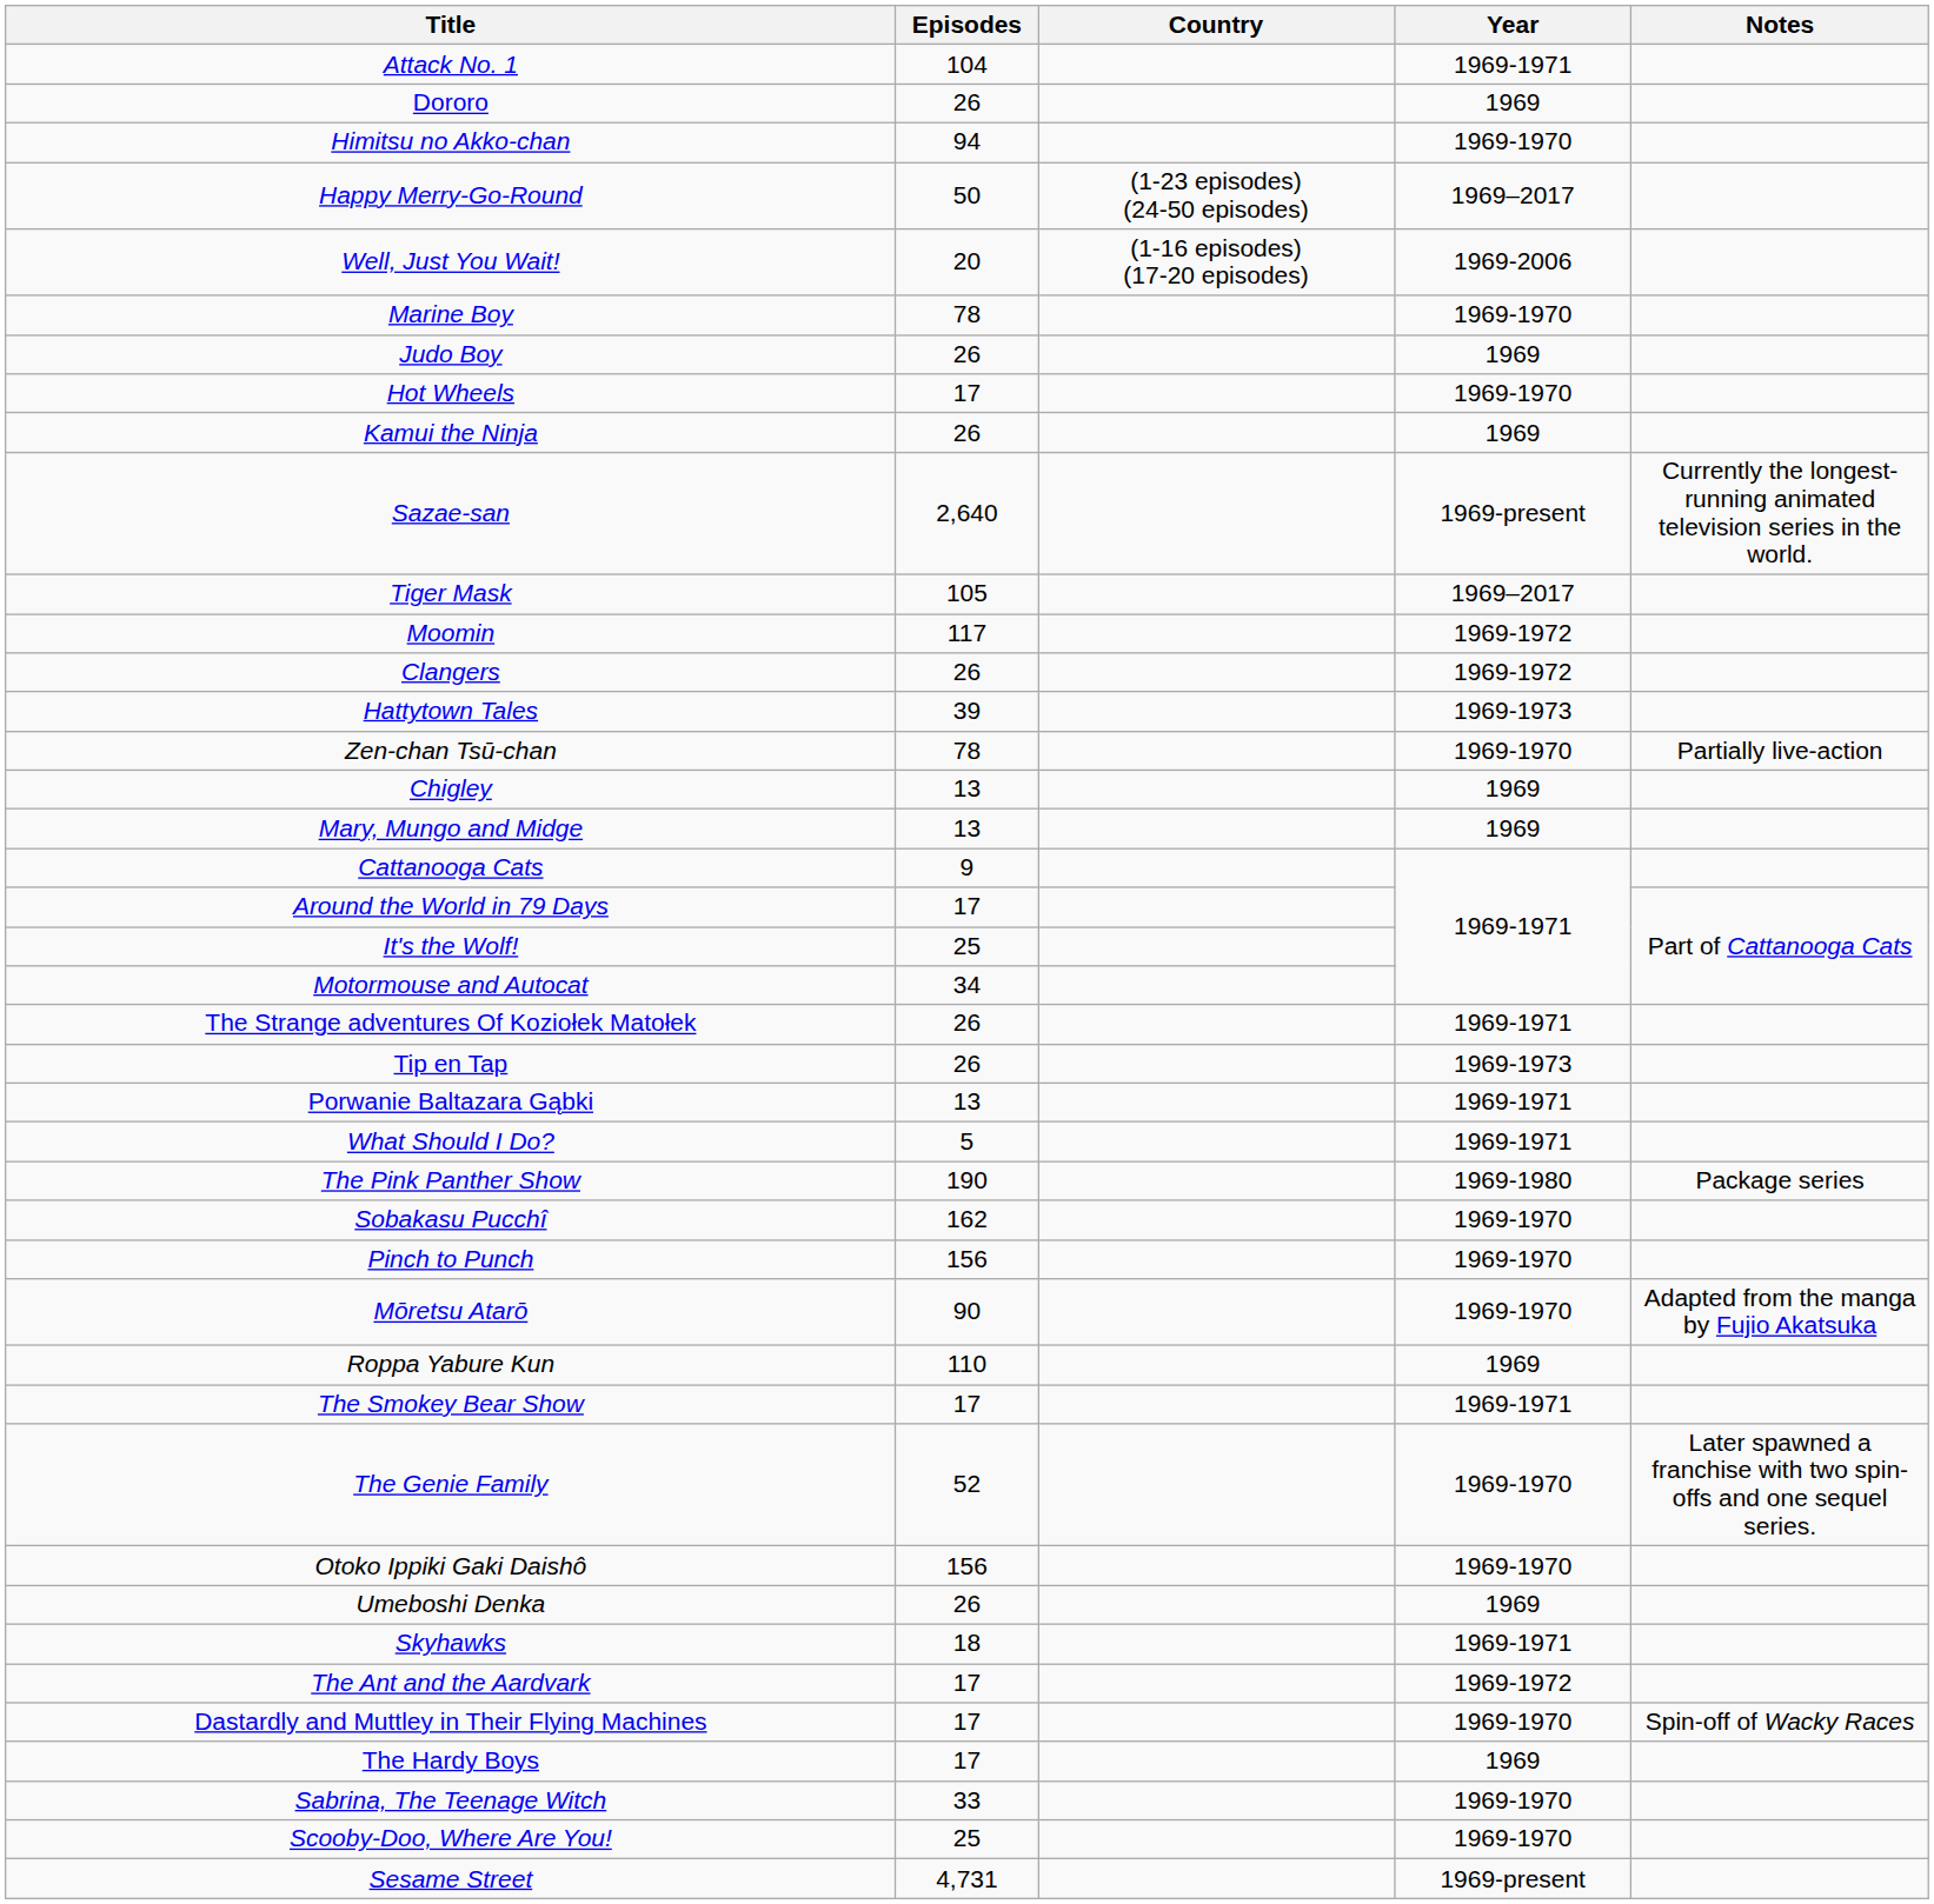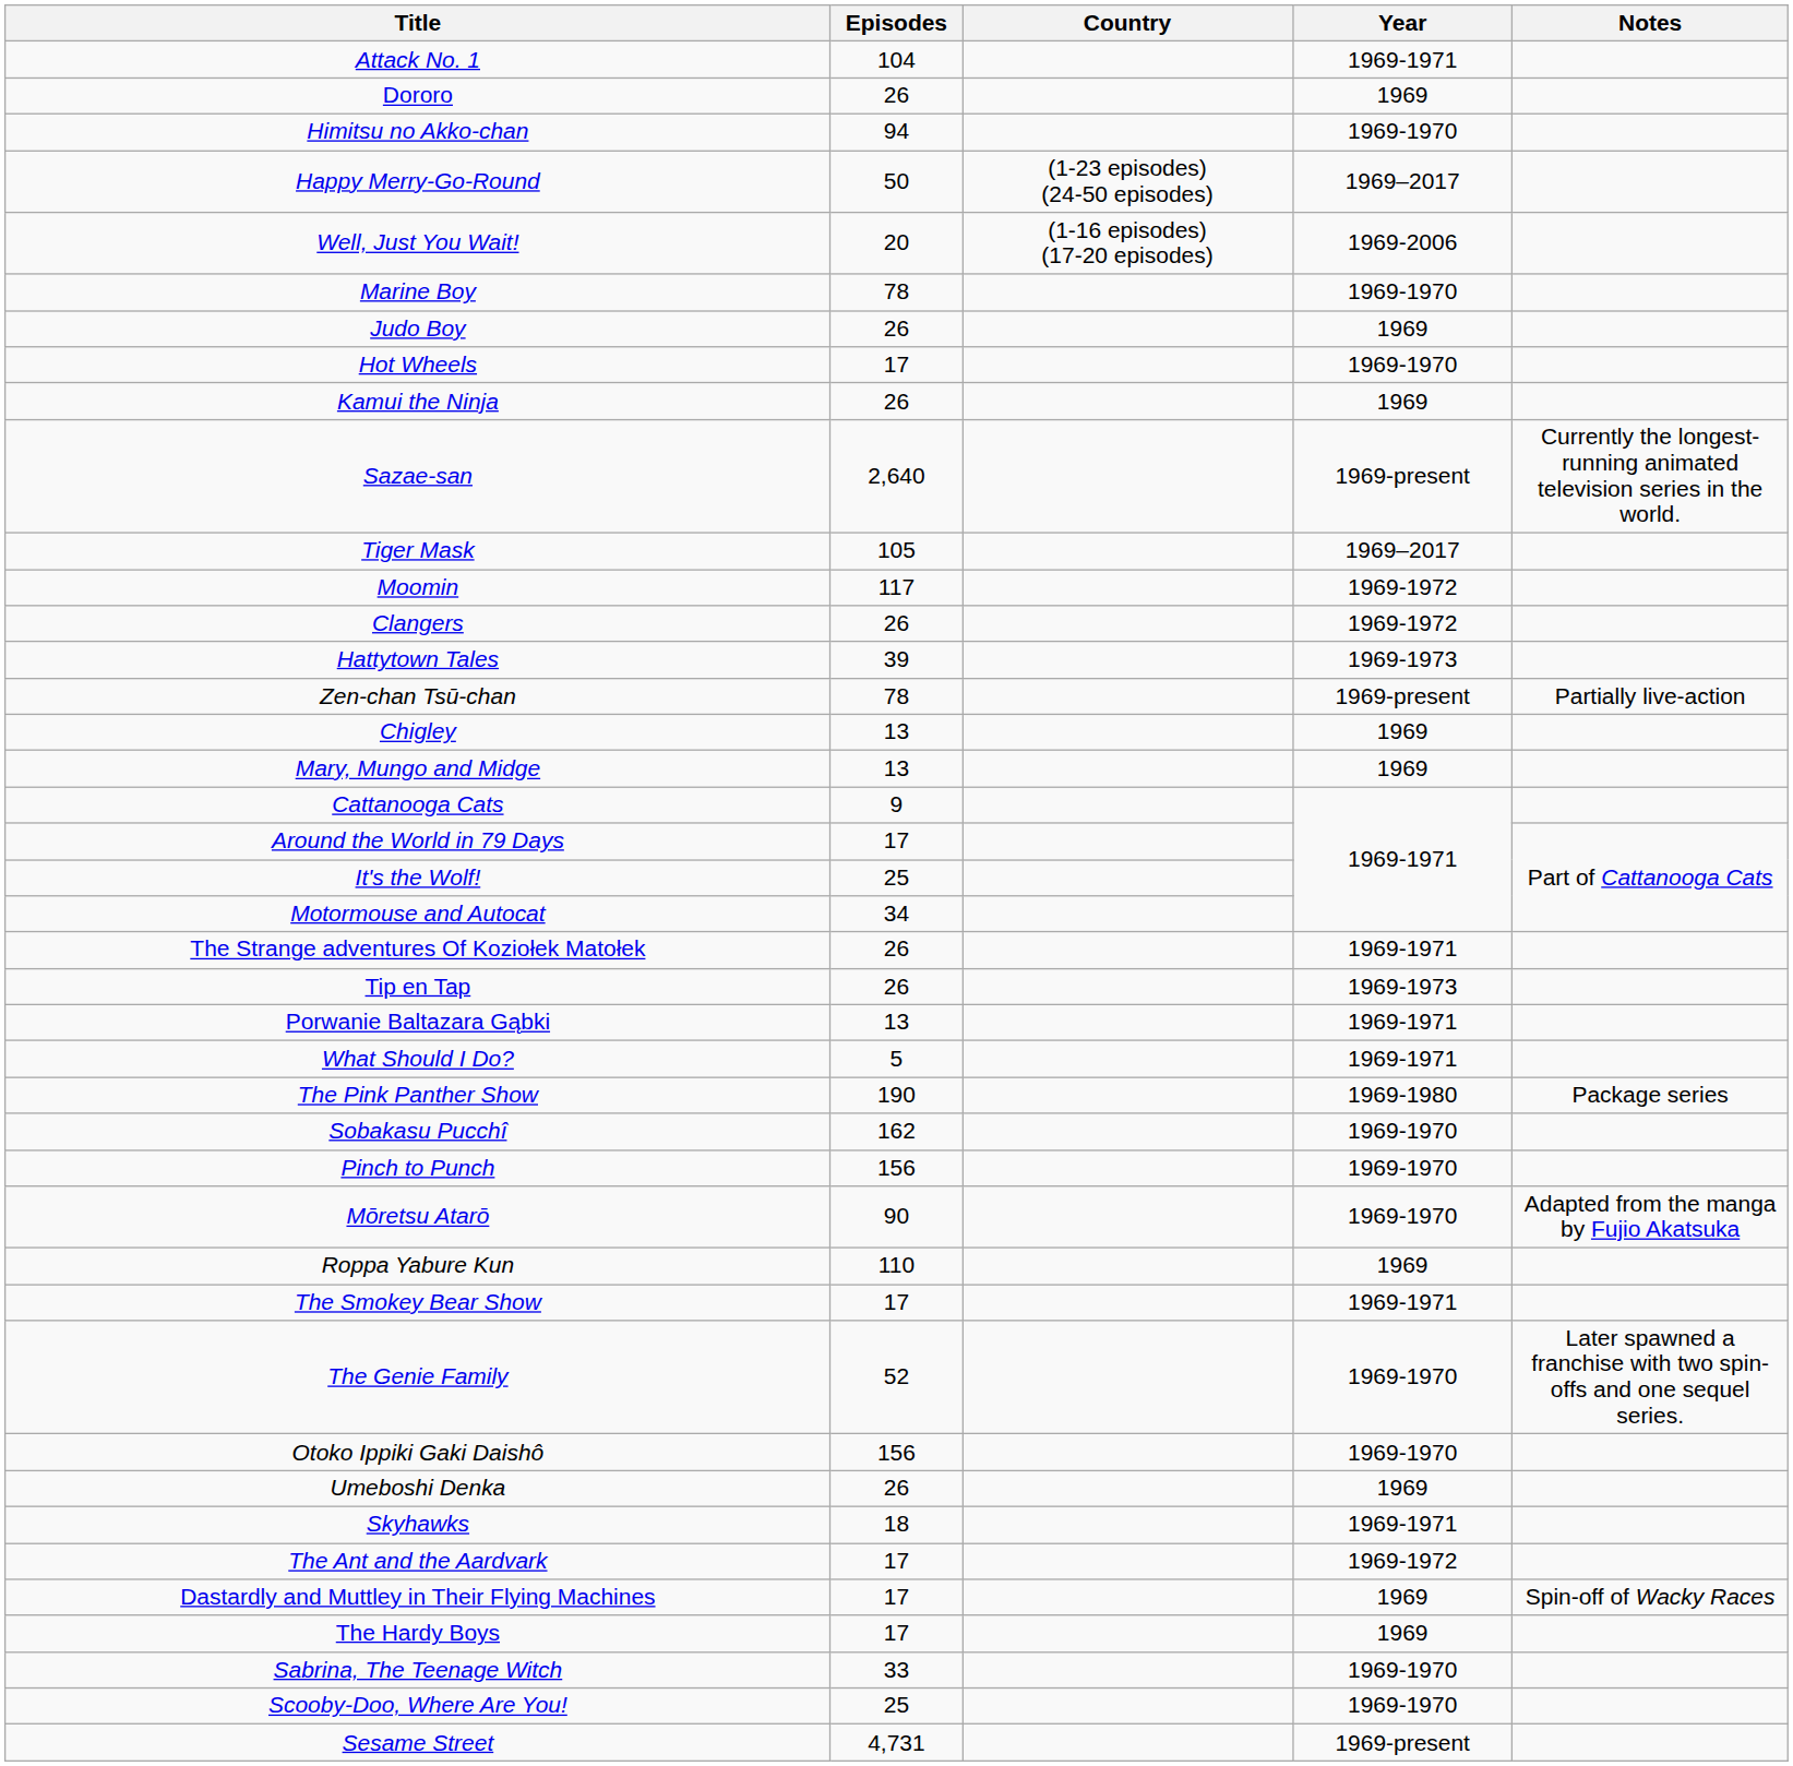Zen-chan Tsū-chan | Year: 1969-1970 -> 1969-present
Dastardly and Muttley in Their Flying Machines | Year: 1969-1970 -> 1969
